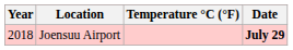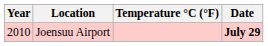Joensuu Airport | Year: 2018 -> 2010
